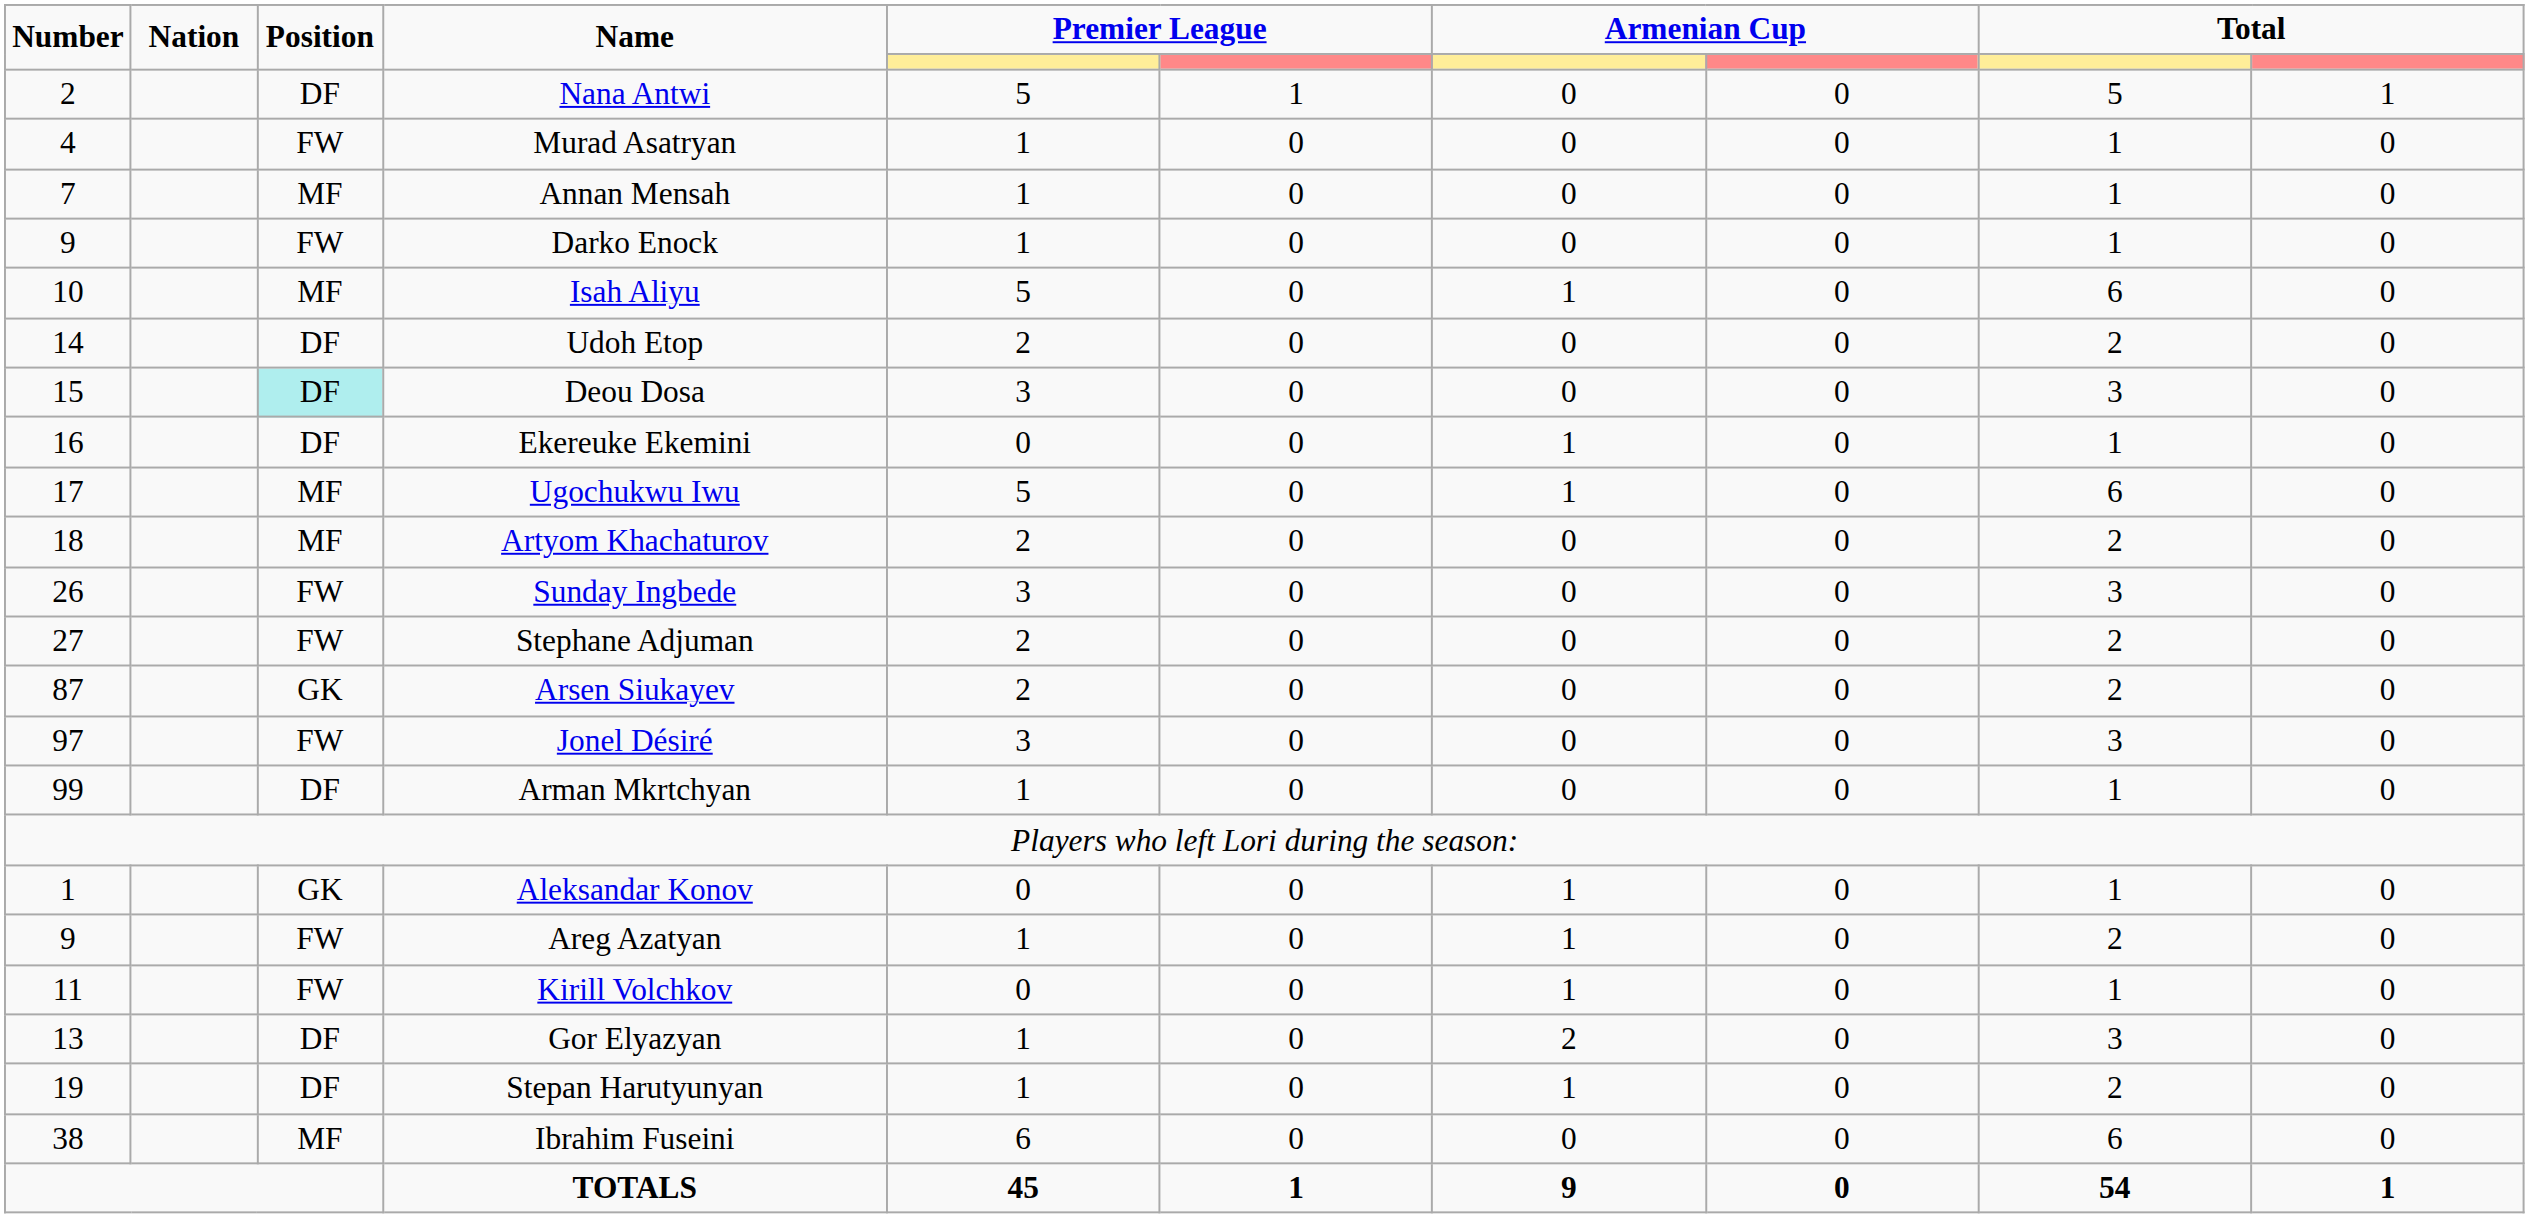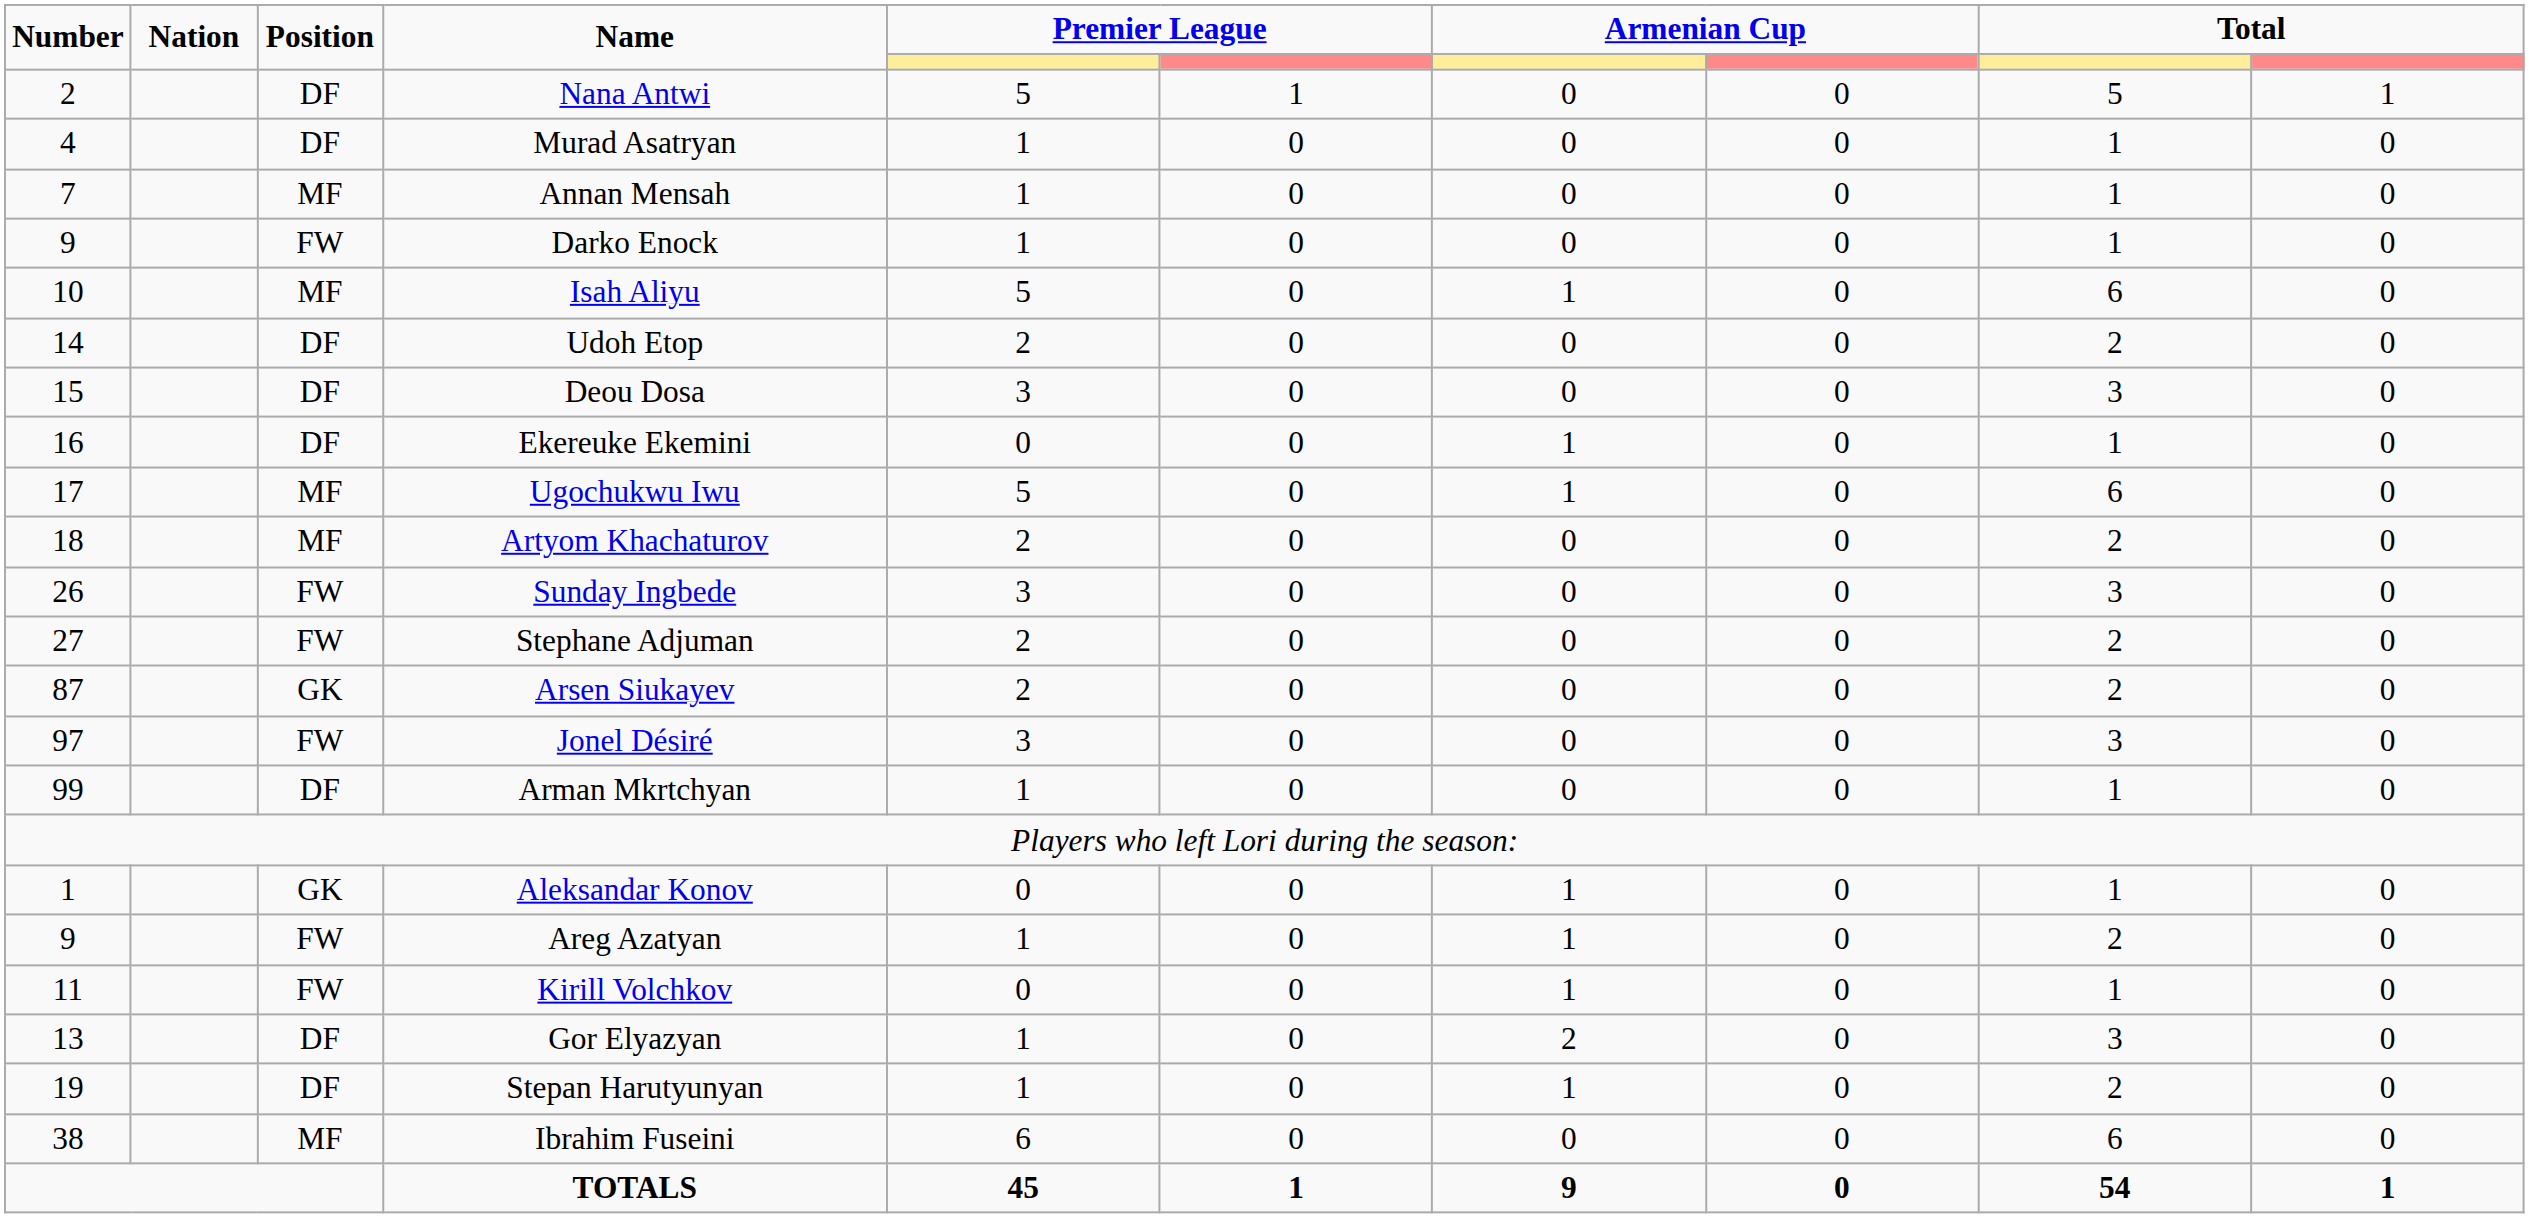Murad Asatryan | Position: FW -> DF
Deou Dosa | Position: paleturquoise background -> no background
